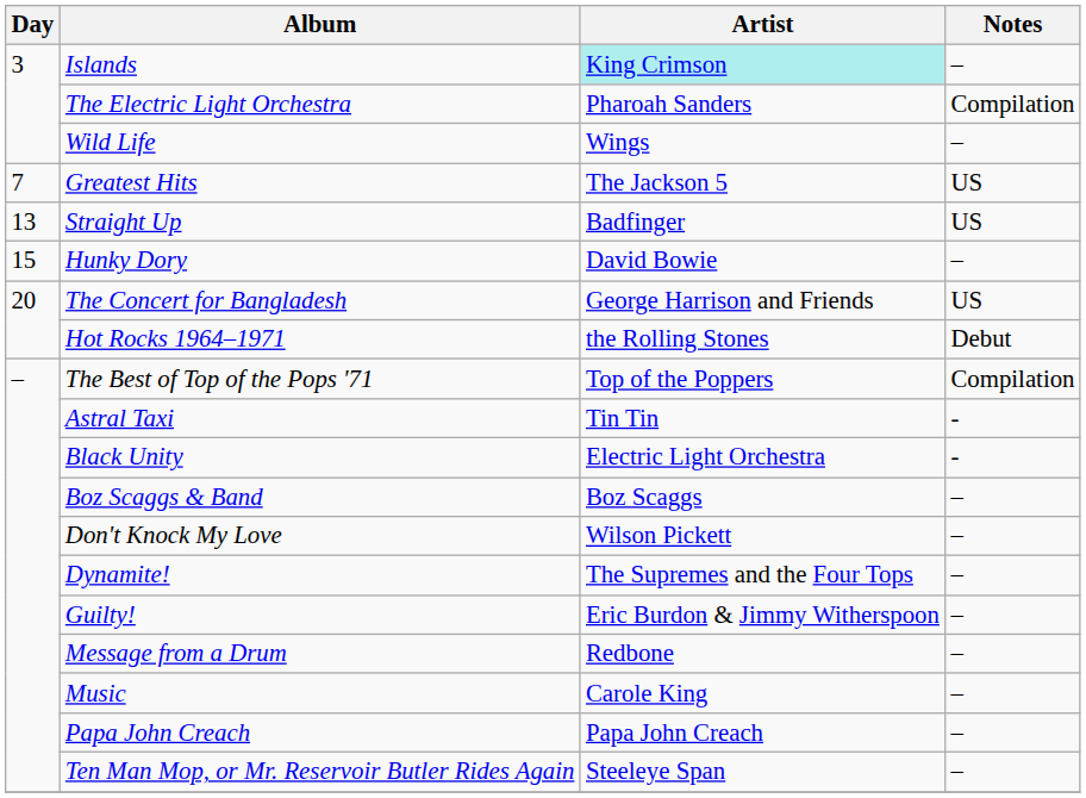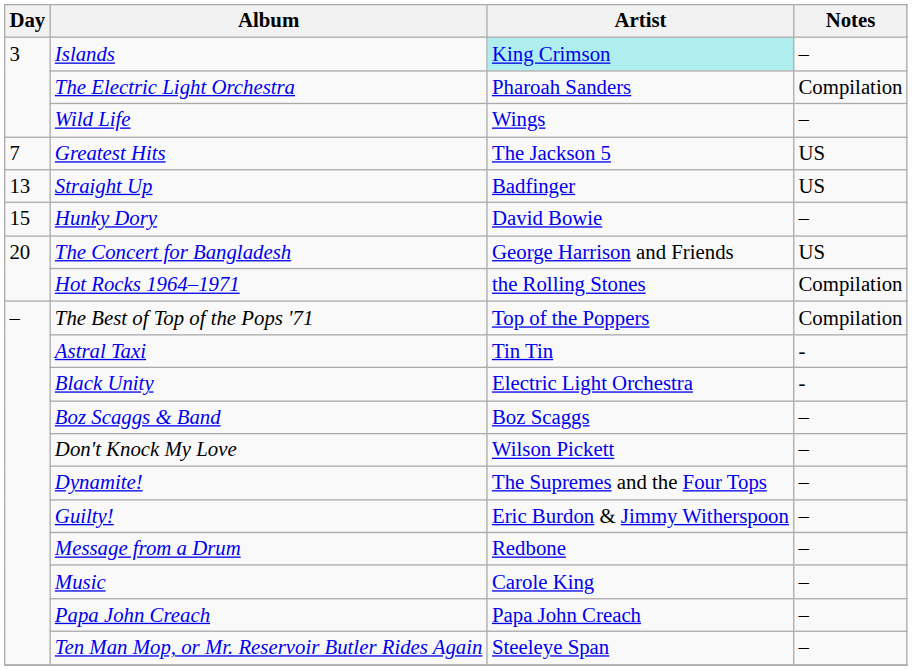Hot Rocks 1964–1971 | Notes: Debut -> Compilation
